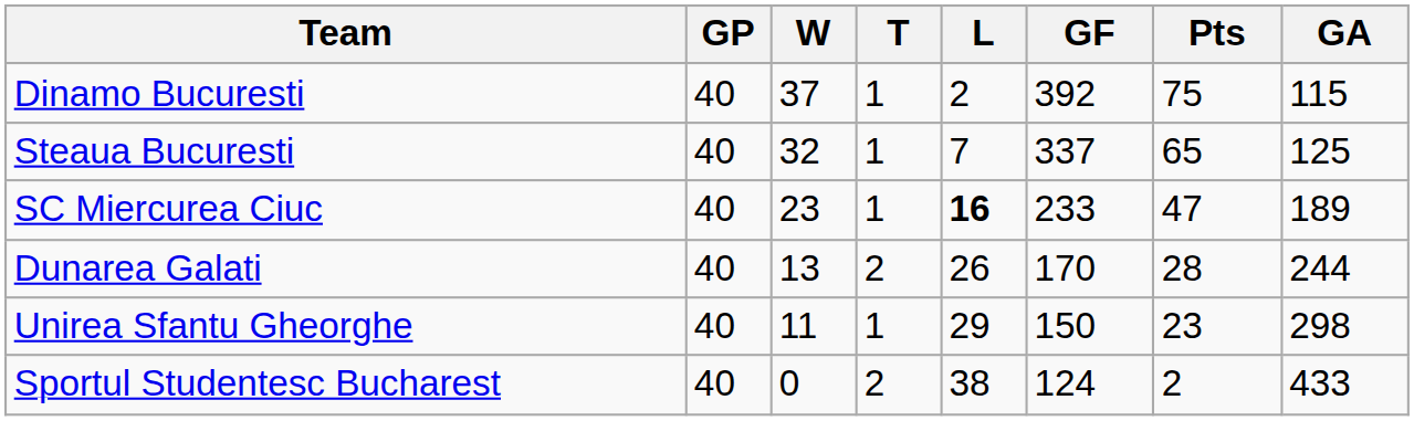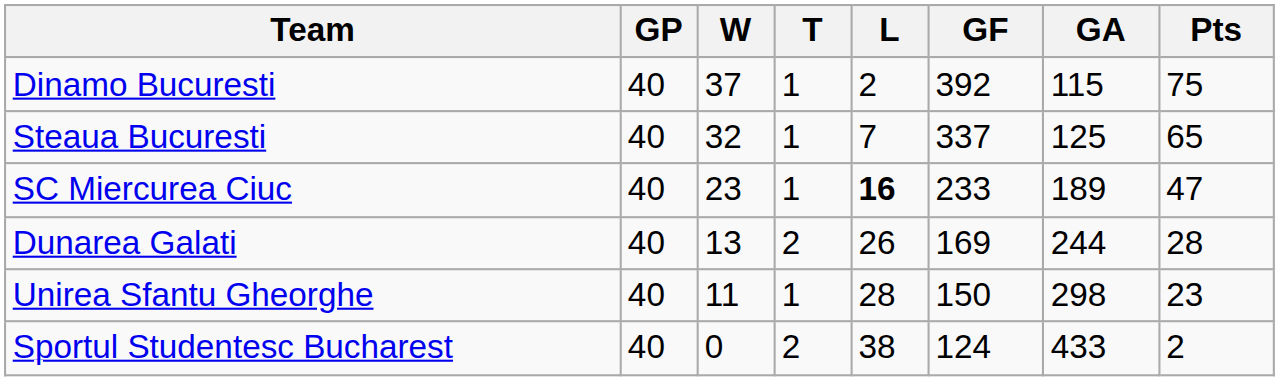columns swapped: GA <-> Pts
Dunarea Galati | GF: 170 -> 169
Unirea Sfantu Gheorghe | L: 29 -> 28
